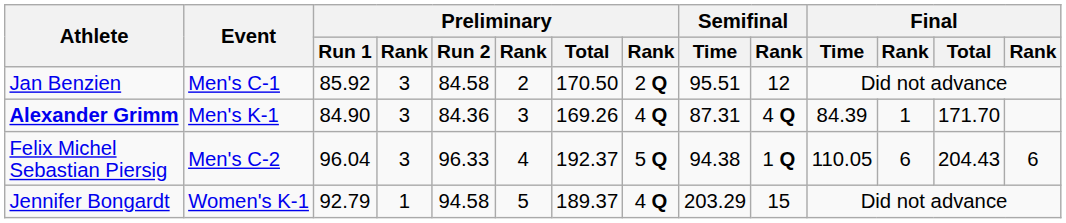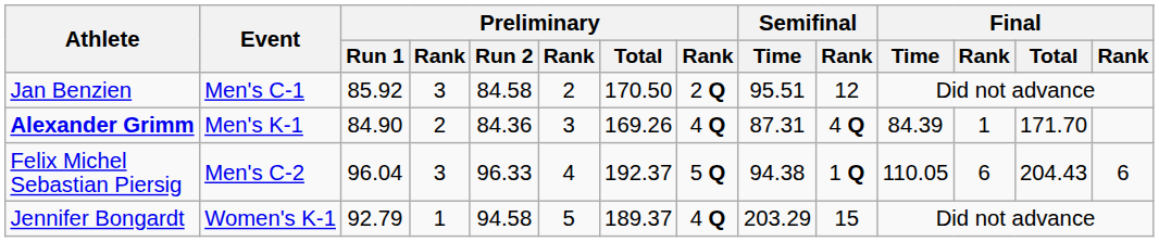Alexander Grimm | column 4: 3 -> 2
